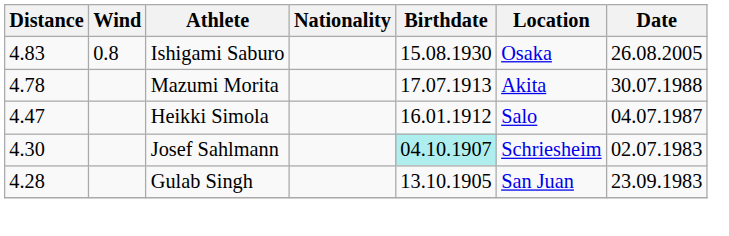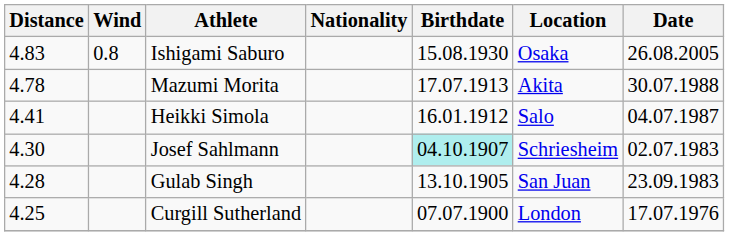Heikki Simola | Distance: 4.47 -> 4.41
+ row: 4.25 | Curgill Sutherland | 07.07.1900 | London | 17.07.1976
